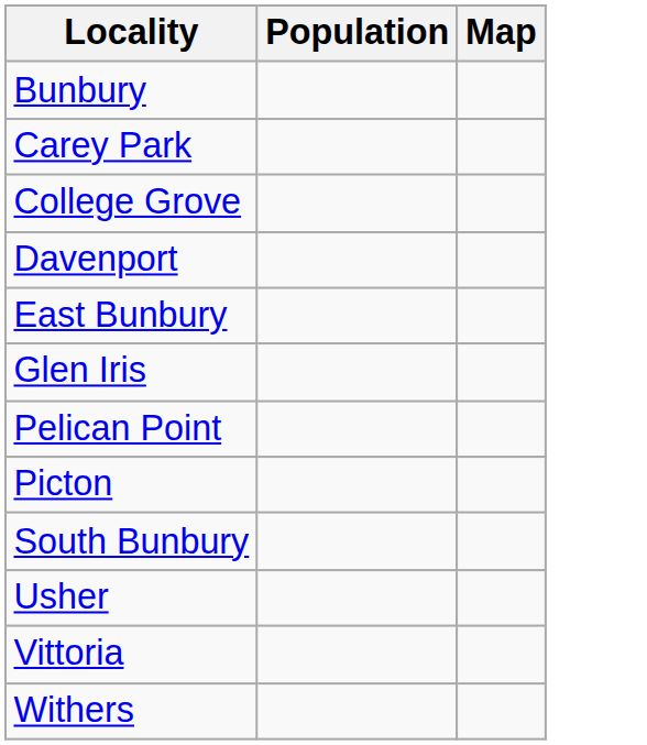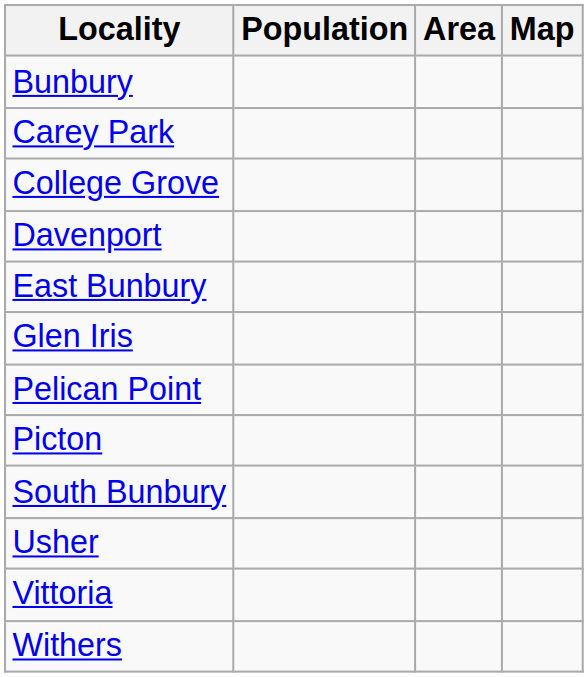+ column: Area
